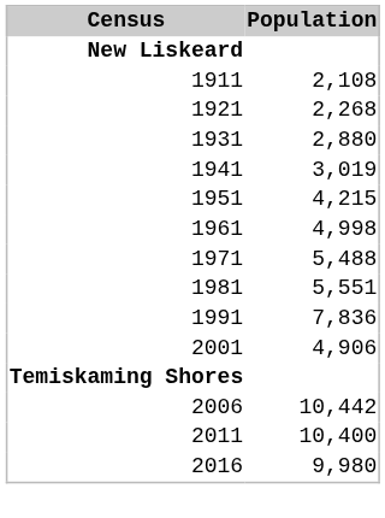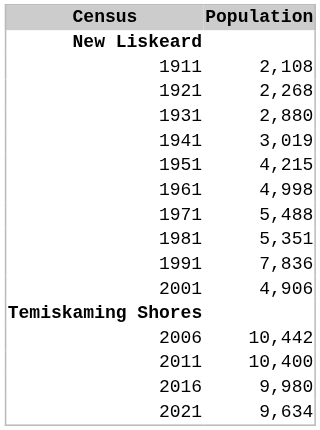1981 | Population: 5,551 -> 5,351
+ row: 2021 | 9,634
